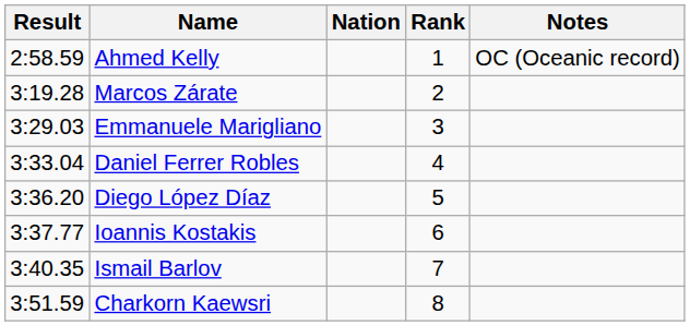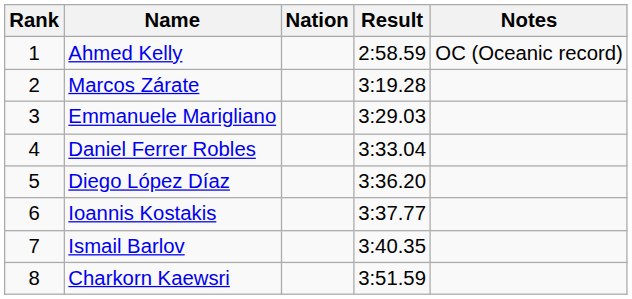columns swapped: Rank <-> Result
